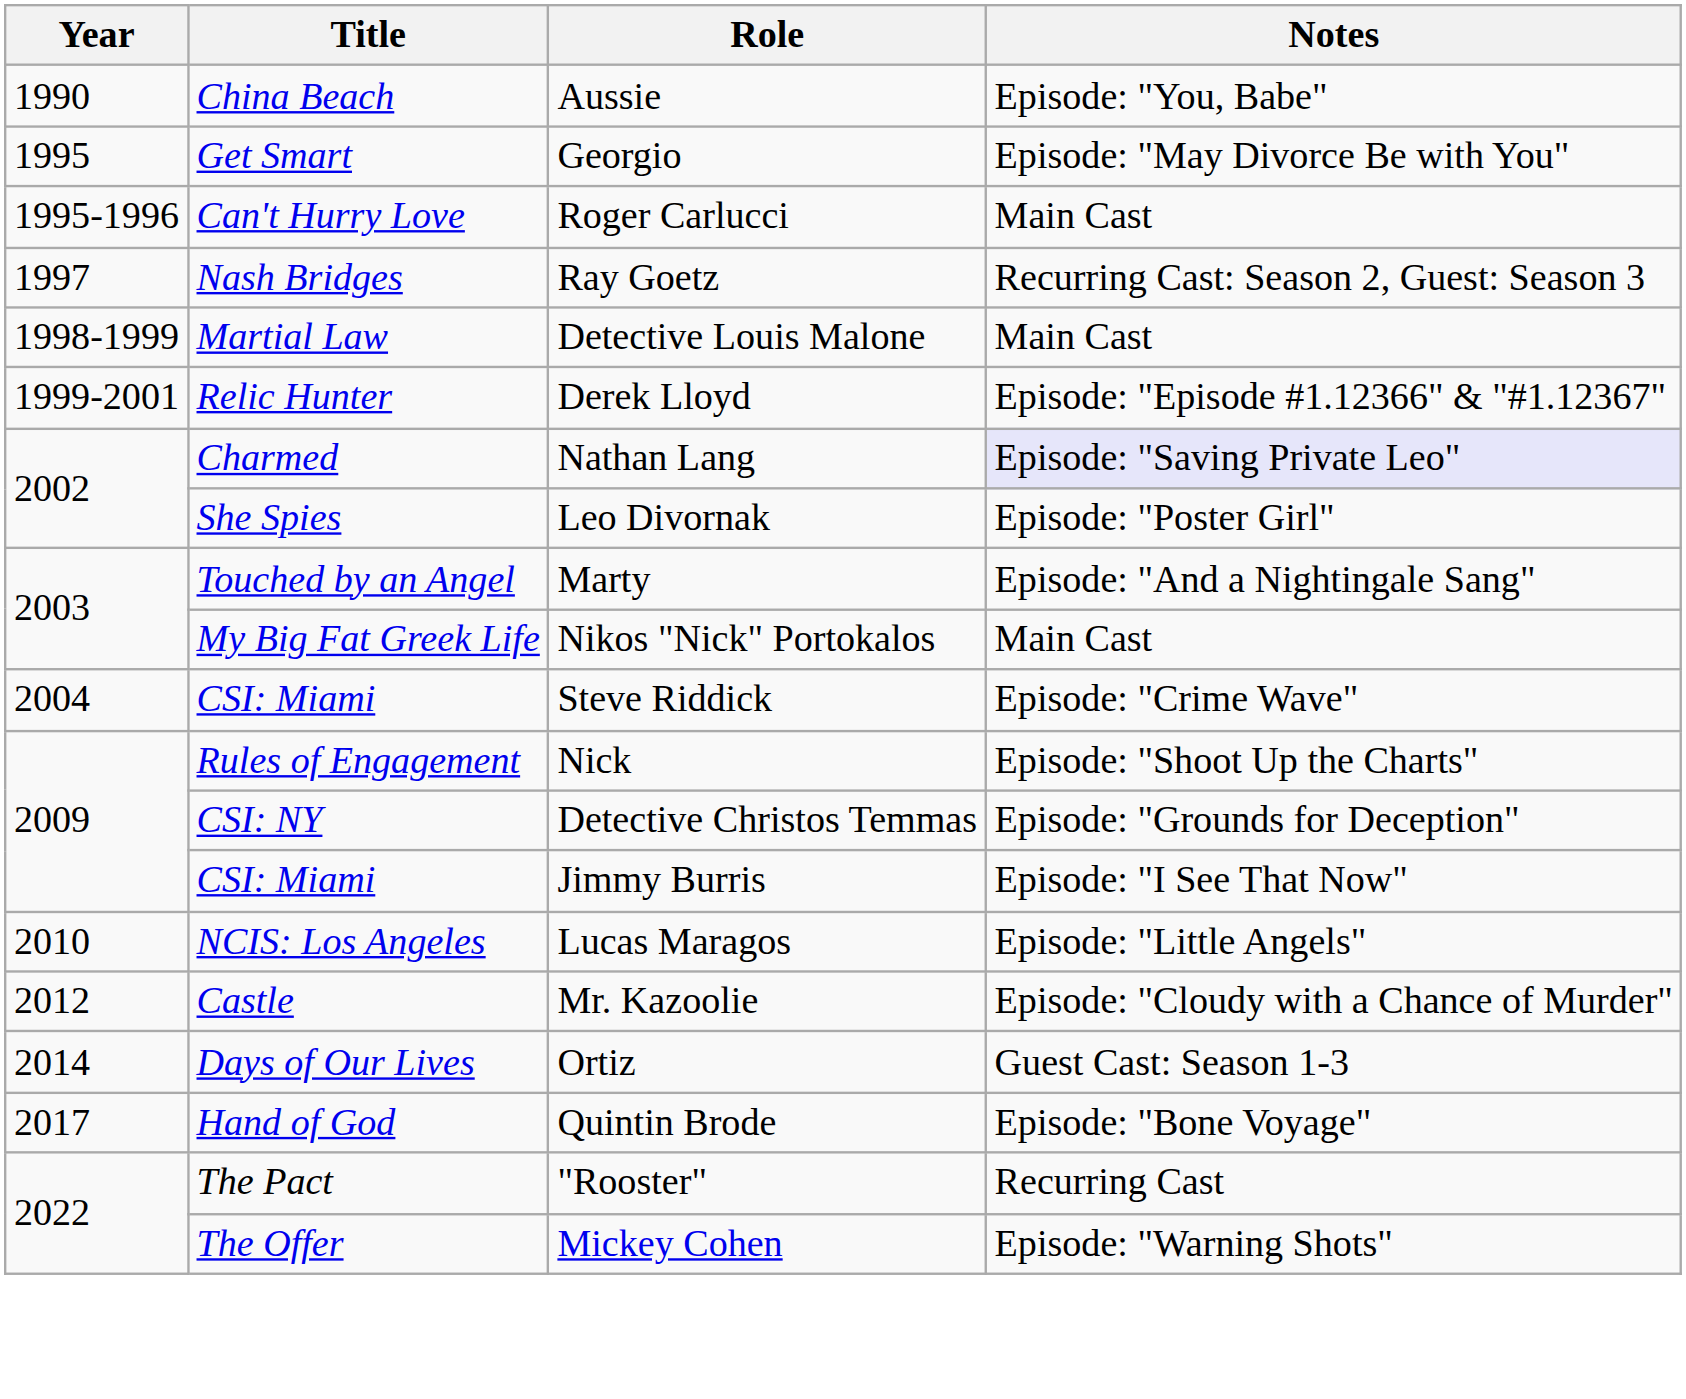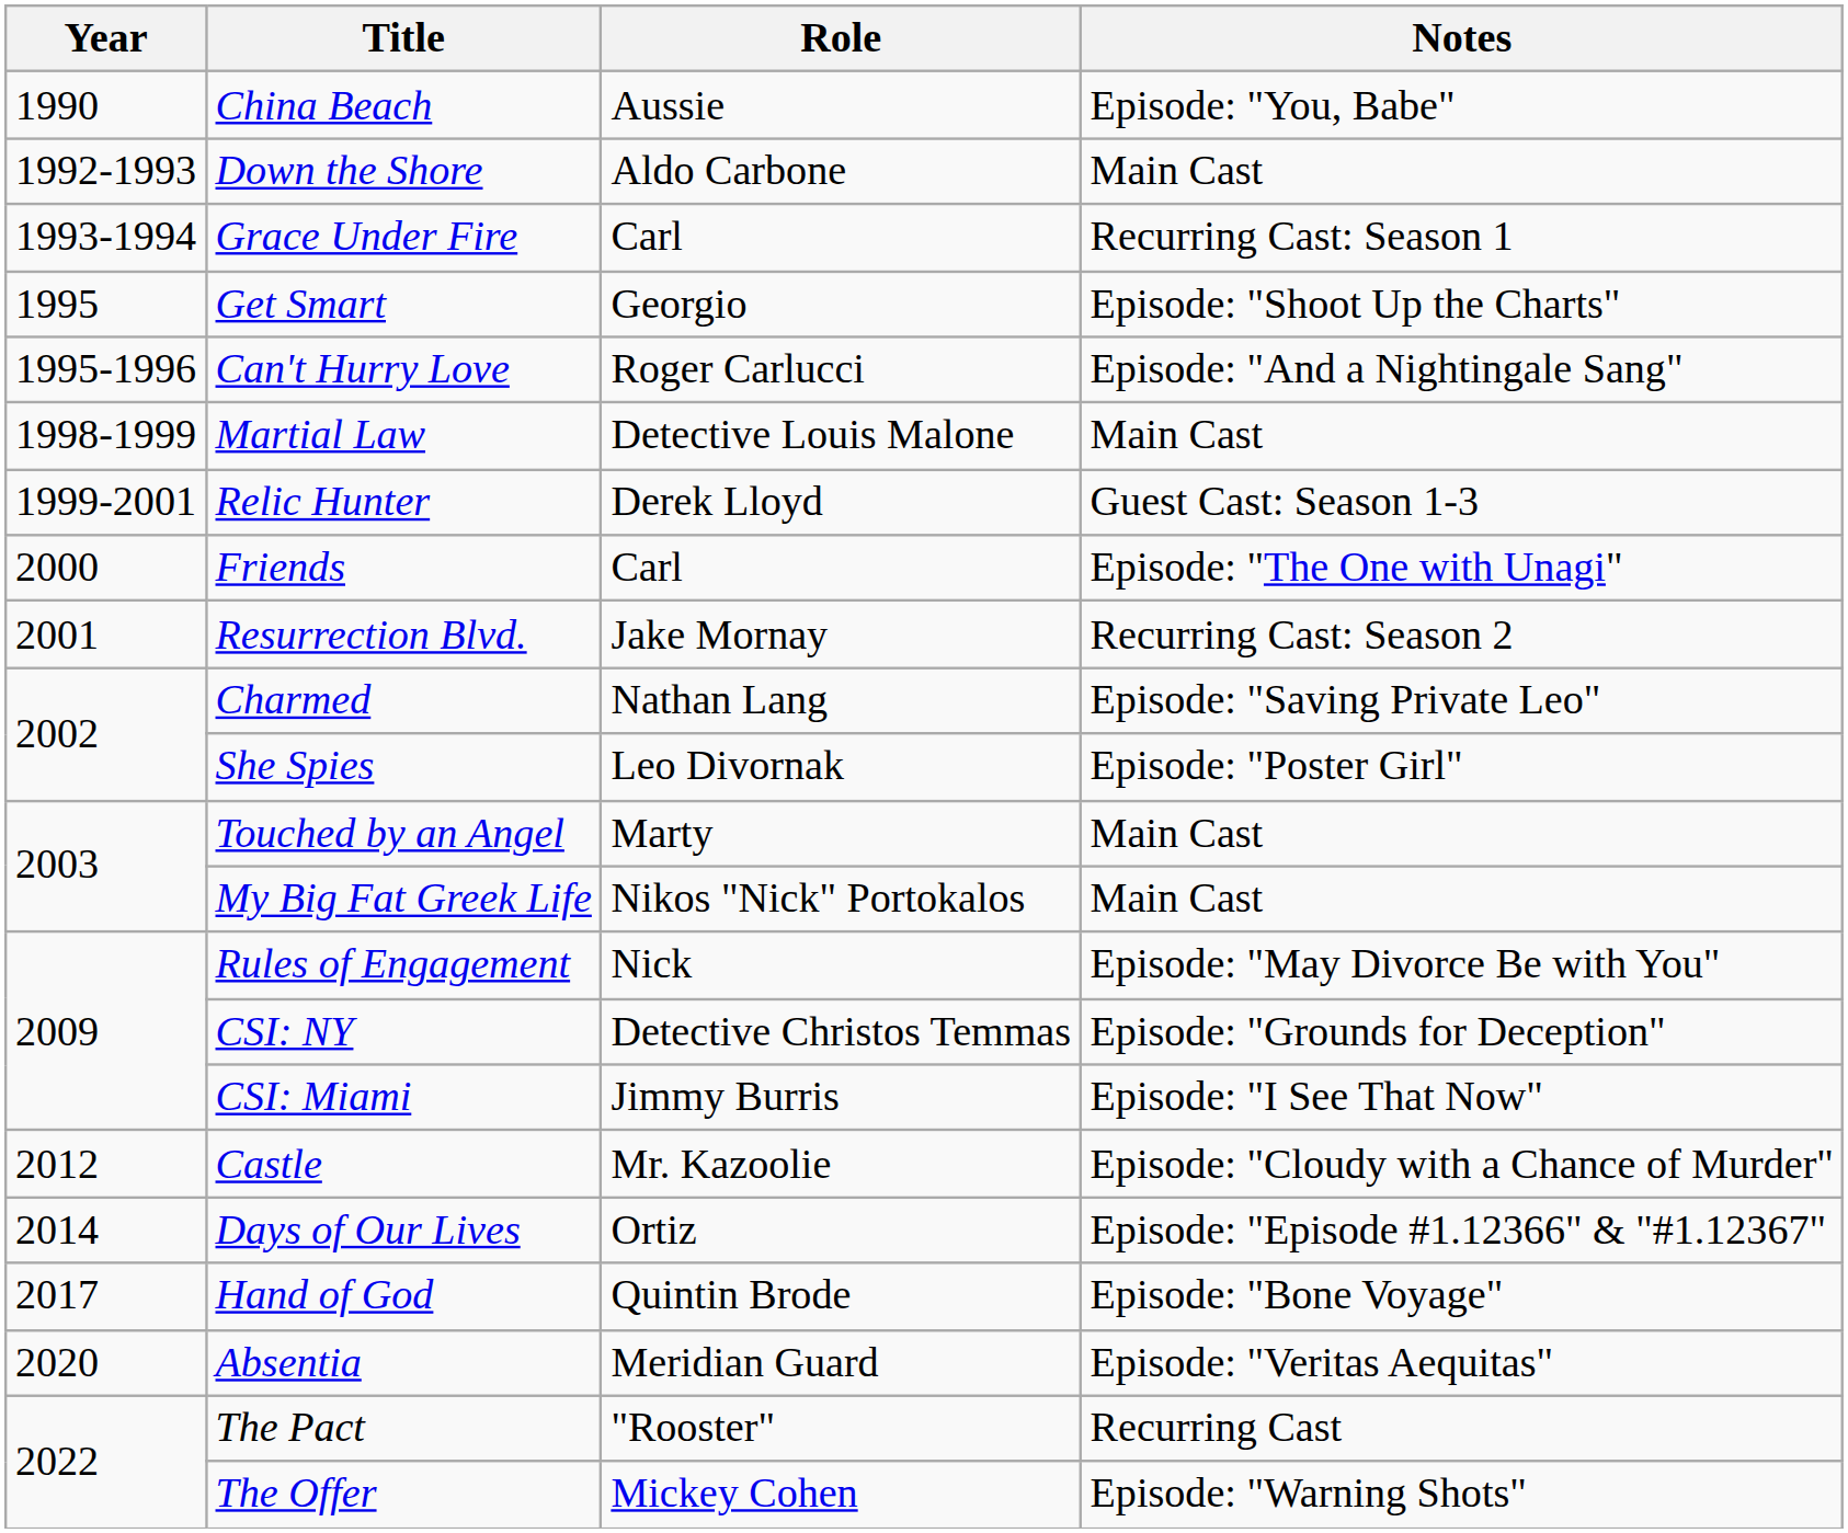+ row: 1992-1993 | Down the Shore | Aldo Carbone | Main Cast
+ row: 1993-1994 | Grace Under Fire | Carl | Recurring Cast: Season 1
Get Smart | Notes: Episode: "May Divorce Be with You" -> Episode: "Shoot Up the Charts"
Can't Hurry Love | Notes: Main Cast -> Episode: "And a Nightingale Sang"
- row: 1997 | Nash Bridges | Ray Goetz | Recurring Cast: Season 2, Guest: Season 3
Relic Hunter | Notes: Episode: "Episode #1.12366" & "#1.12367" -> Guest Cast: Season 1-3
+ row: 2000 | Friends | Carl | Episode: "The One with Unagi"
+ row: 2001 | Resurrection Blvd. | Jake Mornay | Recurring Cast: Season 2
Charmed | Notes: lavender background -> no background
Touched by an Angel | Notes: Episode: "And a Nightingale Sang" -> Main Cast
- row: 2004 | CSI: Miami | Steve Riddick | Episode: "Crime Wave"
Rules of Engagement | Notes: Episode: "Shoot Up the Charts" -> Episode: "May Divorce Be with You"
- row: 2010 | NCIS: Los Angeles | Lucas Maragos | Episode: "Little Angels"
Days of Our Lives | Notes: Guest Cast: Season 1-3 -> Episode: "Episode #1.12366" & "#1.12367"
+ row: 2020 | Absentia | Meridian Guard | Episode: "Veritas Aequitas"
